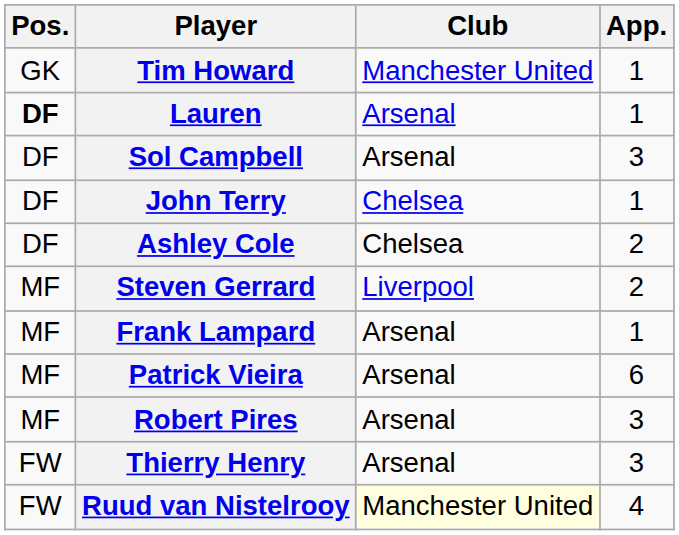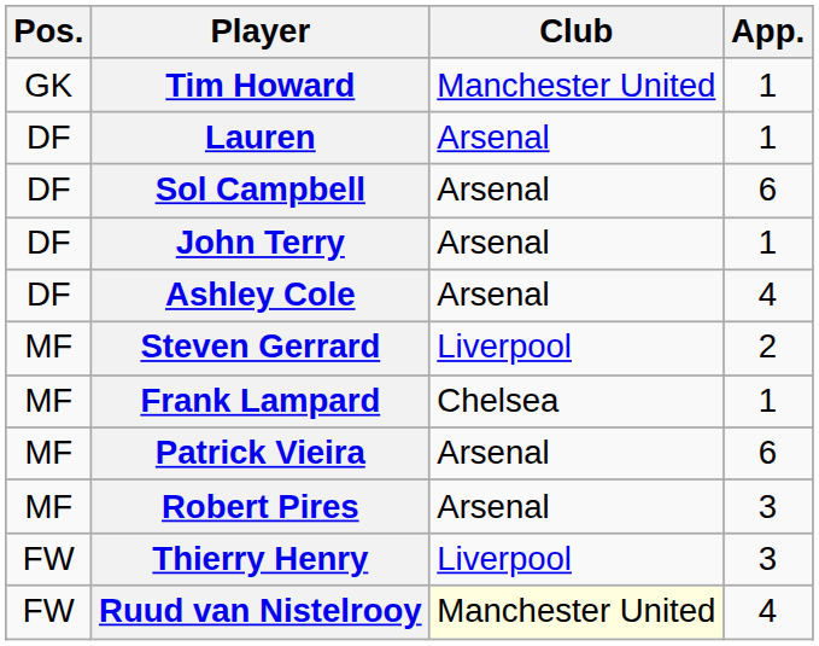Lauren | Pos.: bold -> normal
Sol Campbell | App.: 3 -> 6
John Terry | Club: Chelsea -> Arsenal
Ashley Cole | Club: Chelsea -> Arsenal
Ashley Cole | App.: 2 -> 4
Frank Lampard | Club: Arsenal -> Chelsea
Thierry Henry | Club: Arsenal -> Liverpool
